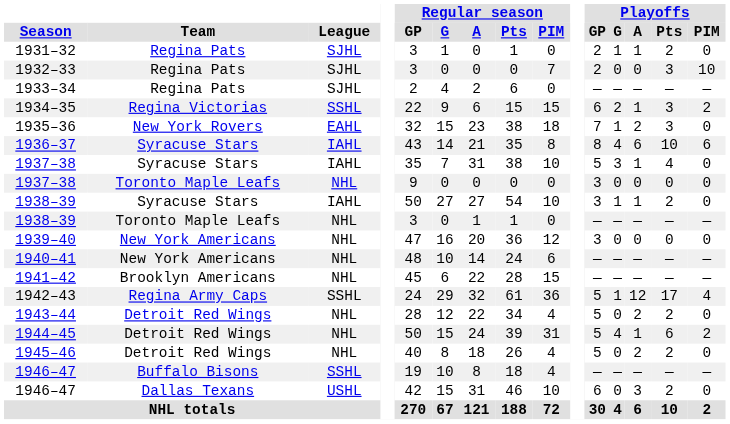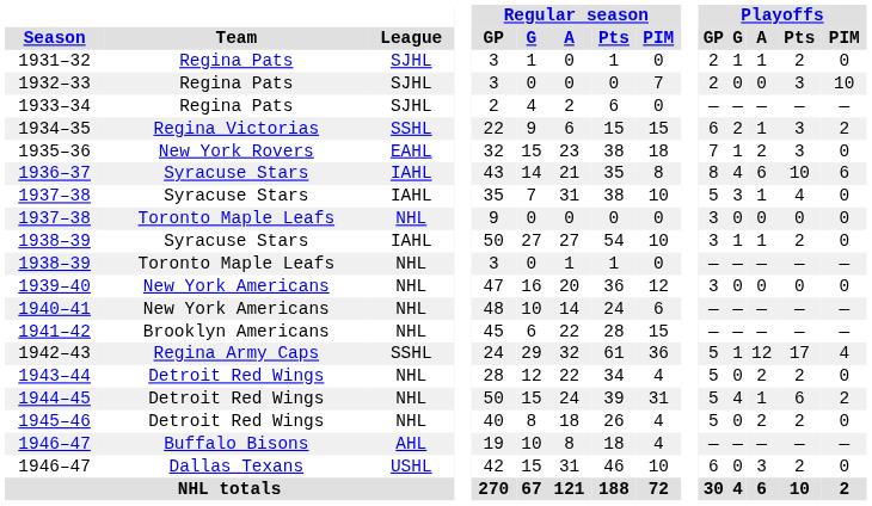1946–47 / Buffalo Bisons | League: SSHL -> AHL
